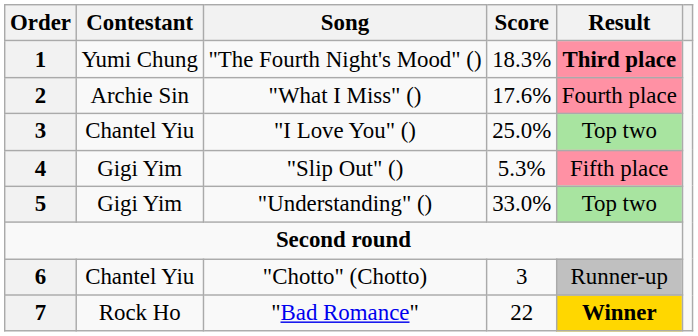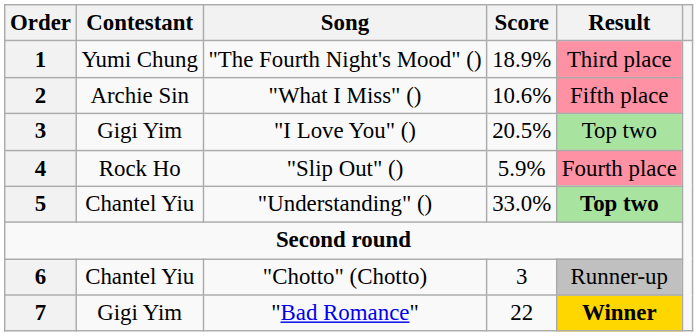"The Fourth Night's Mood" () | Score: 18.3% -> 18.9%
"The Fourth Night's Mood" () | Result: bold -> normal
"What I Miss" () | Score: 17.6% -> 10.6%
"What I Miss" () | Result: Fourth place -> Fifth place
"I Love You" () | Contestant: Chantel Yiu -> Gigi Yim
"I Love You" () | Score: 25.0% -> 20.5%
"Slip Out" () | Contestant: Gigi Yim -> Rock Ho
"Slip Out" () | Score: 5.3% -> 5.9%
"Slip Out" () | Result: Fifth place -> Fourth place
"Understanding" () | Contestant: Gigi Yim -> Chantel Yiu
"Understanding" () | Result: normal -> bold
"Bad Romance" | Contestant: Rock Ho -> Gigi Yim
